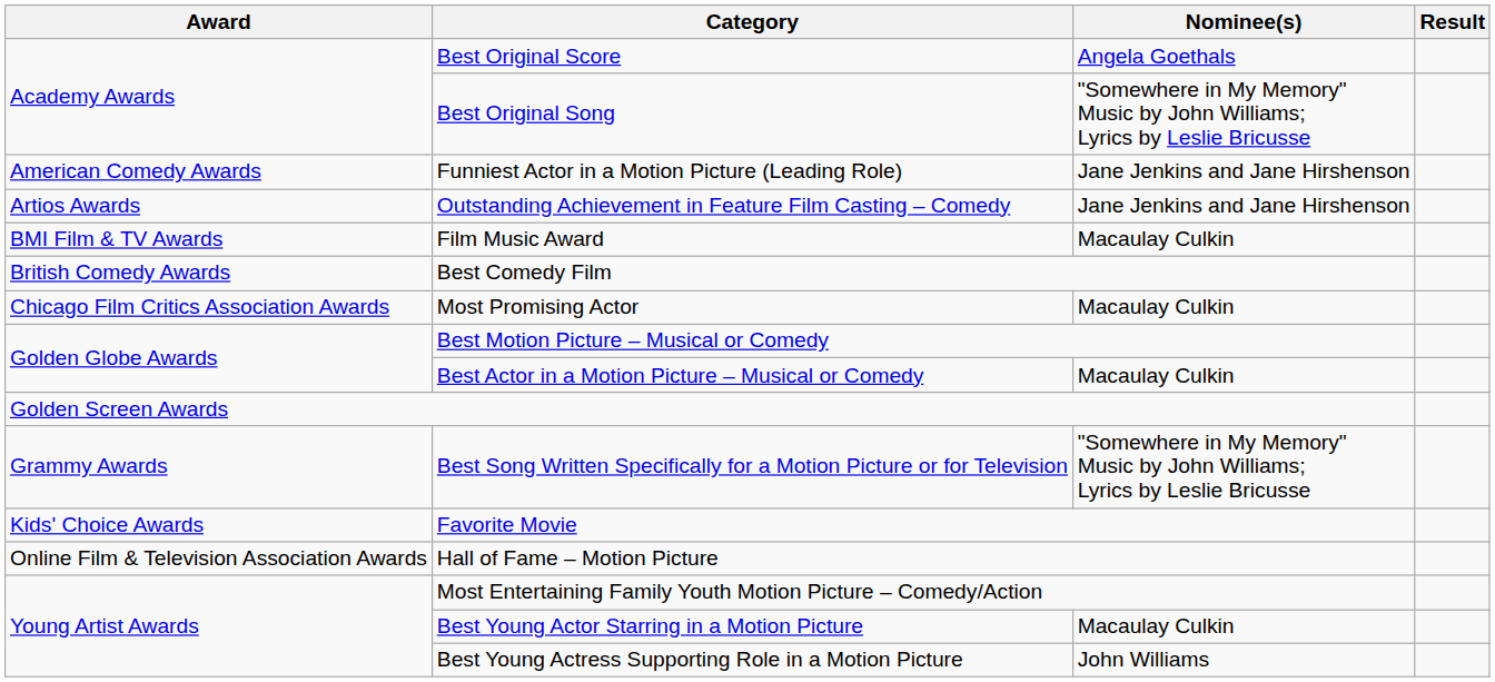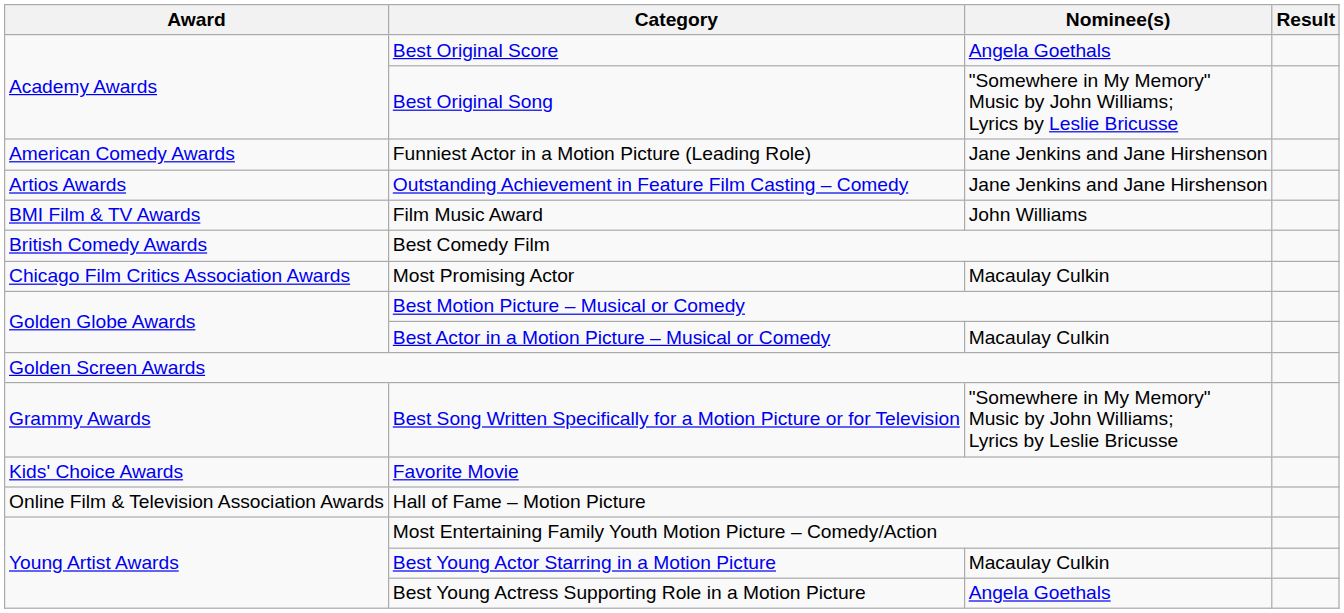Film Music Award | Nominee(s): Macaulay Culkin -> John Williams
Best Young Actress Supporting Role in a Motion Picture | Nominee(s): John Williams -> Angela Goethals
